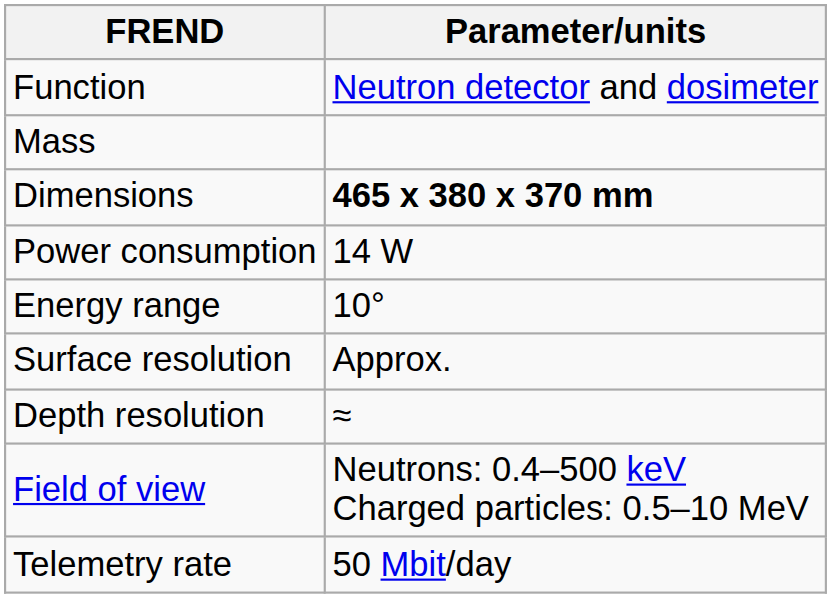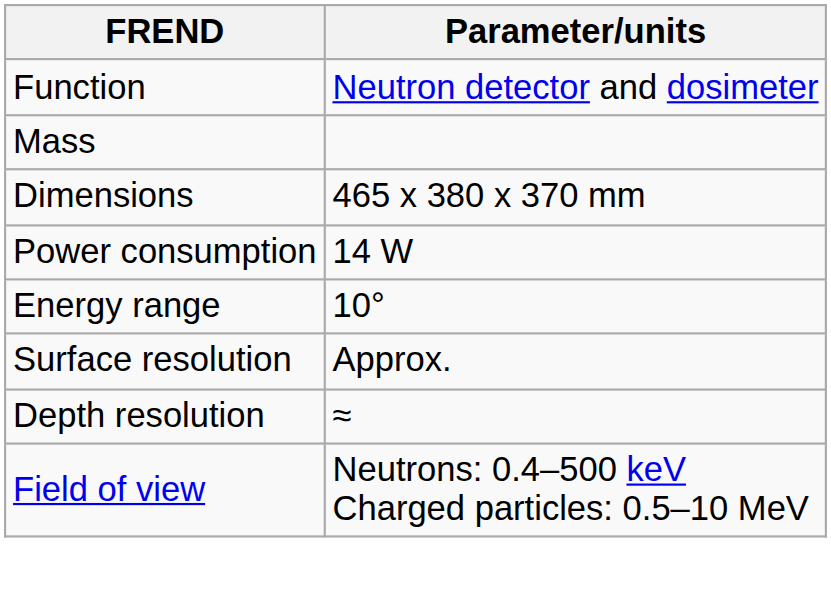Dimensions | Parameter/units: bold -> normal
- row: Telemetry rate | 50 Mbit/day
